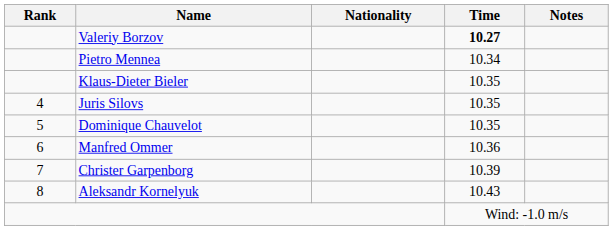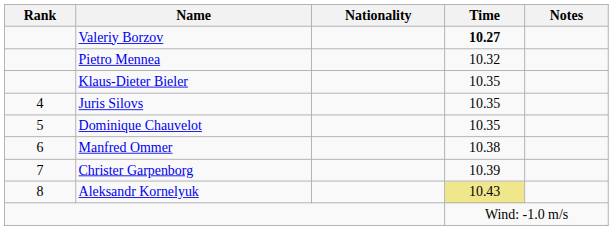Pietro Mennea | Time: 10.34 -> 10.32
Manfred Ommer | Time: 10.36 -> 10.38
Aleksandr Kornelyuk | Time: no background -> khaki background
